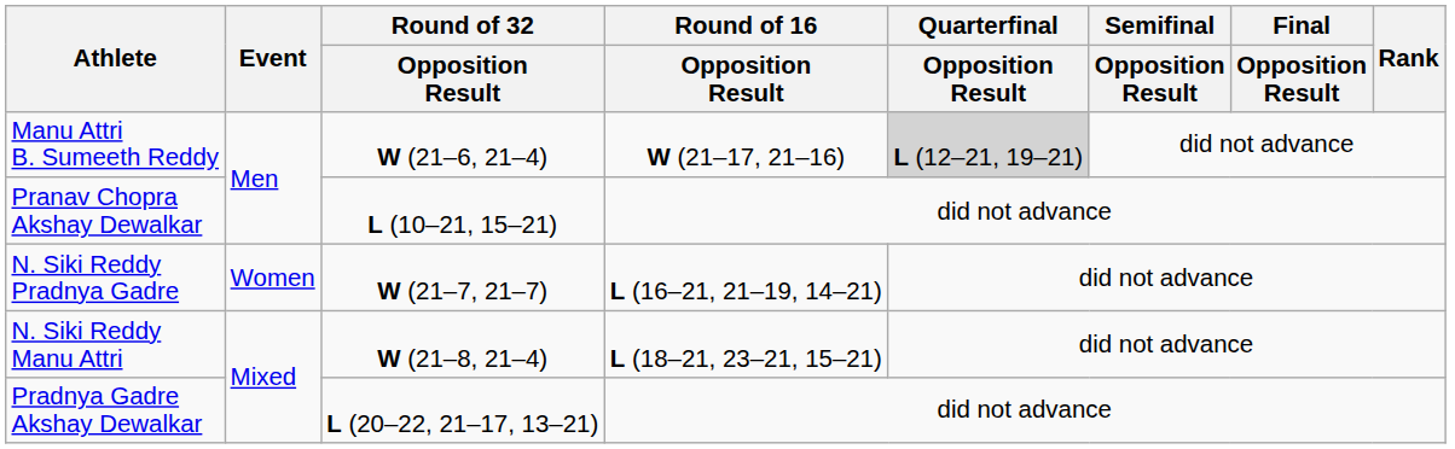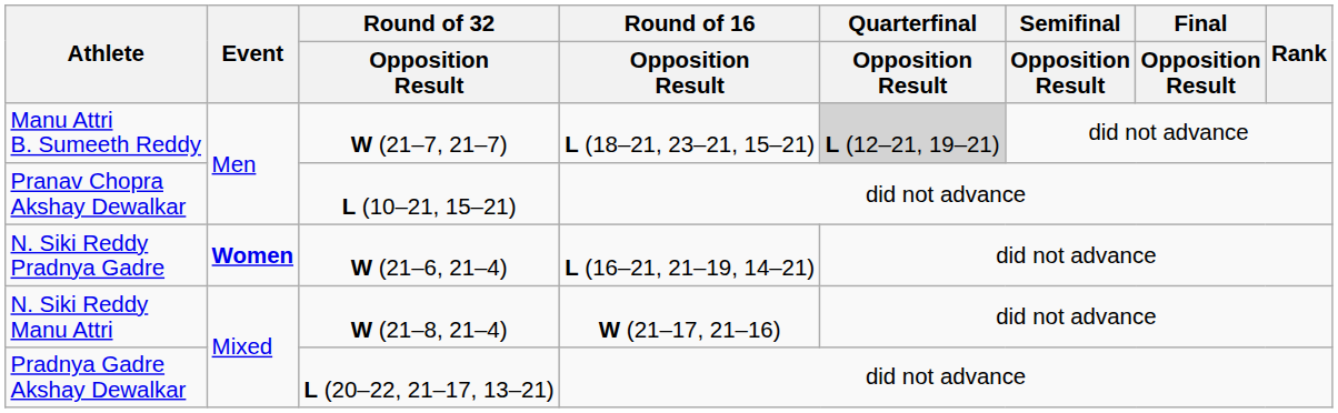Manu Attri B. Sumeeth Reddy | Round of 32 / Opposition Result: W (21–6, 21–4) -> W (21–7, 21–7)
Manu Attri B. Sumeeth Reddy | Round of 16 / Opposition Result: W (21–17, 21–16) -> L (18–21, 23–21, 15–21)
N. Siki Reddy Pradnya Gadre | Event: normal -> bold
N. Siki Reddy Pradnya Gadre | Round of 32 / Opposition Result: W (21–7, 21–7) -> W (21–6, 21–4)
N. Siki Reddy Manu Attri | Round of 16 / Opposition Result: L (18–21, 23–21, 15–21) -> W (21–17, 21–16)
